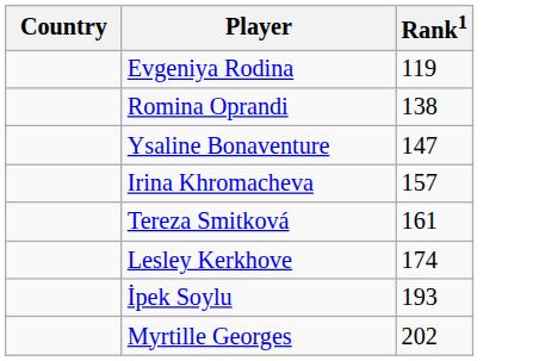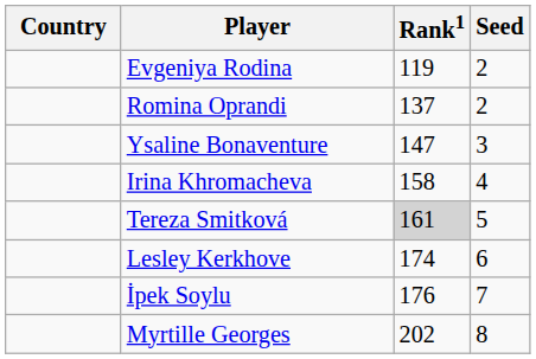+ column: Seed | 2 | 2 | 3 | 4 | 5 | 6 | 7 | 8
Romina Oprandi | Rank1: 138 -> 137
Irina Khromacheva | Rank1: 157 -> 158
Tereza Smitková | Rank1: no background -> lightgrey background
İpek Soylu | Rank1: 193 -> 176
